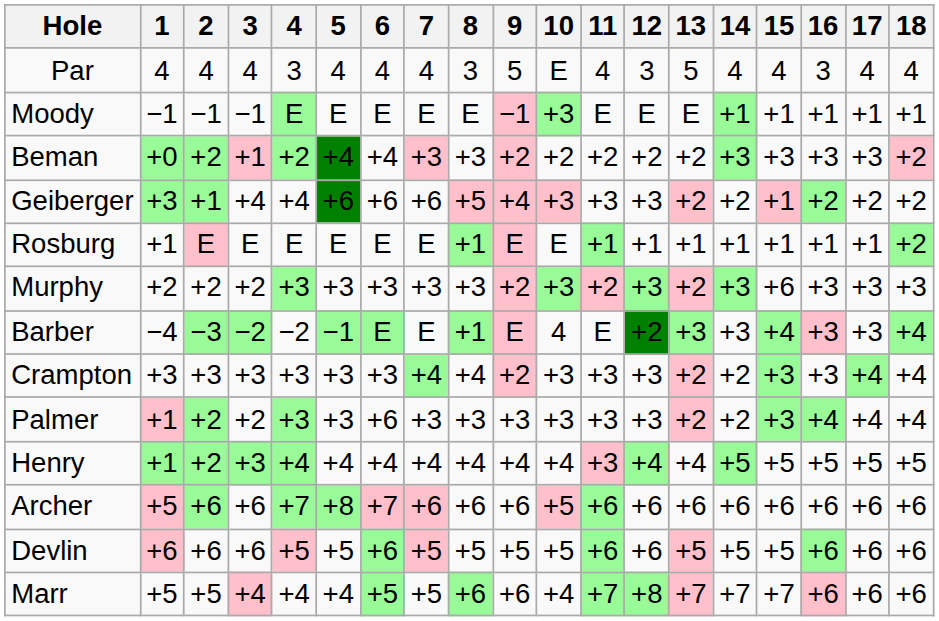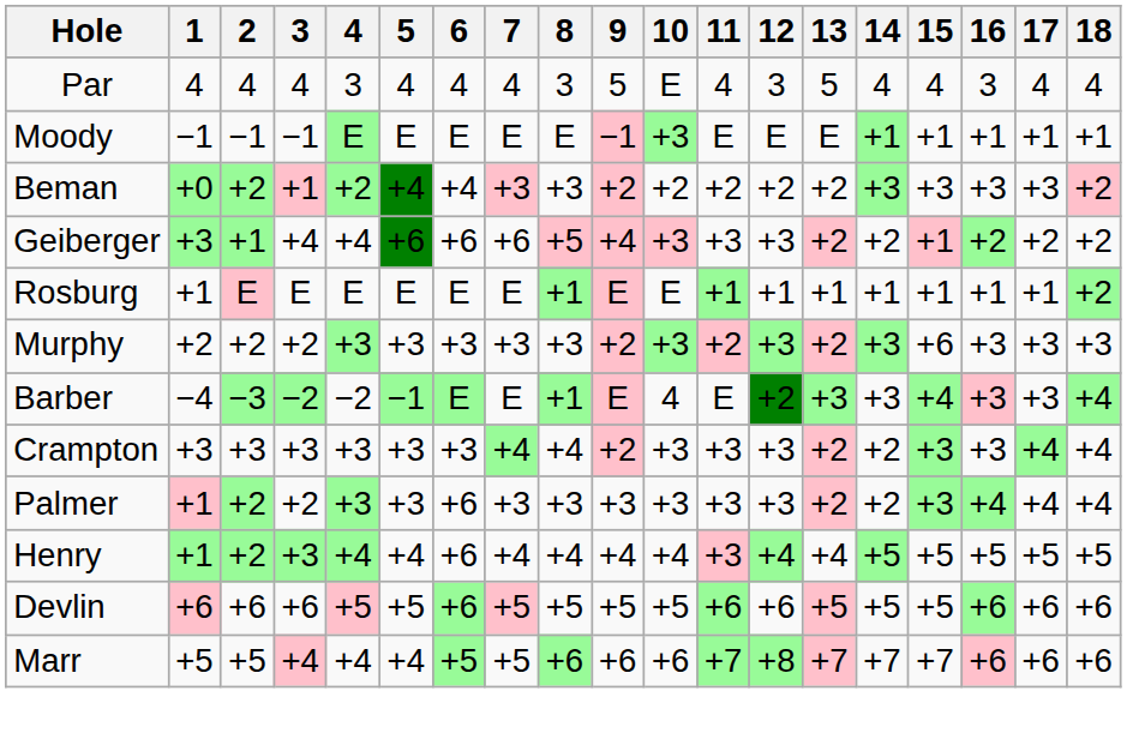Henry | 6: +4 -> +6
- row: Archer | +5 | +6 | +6 | +7 | +8 | +7 | +6 | +6 | +6 | +5 | +6 | +6 | +6 | +6 | +6 | +6 | +6 | +6
Marr | 10: +4 -> +6
